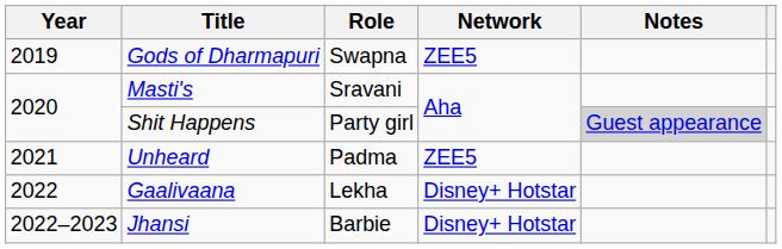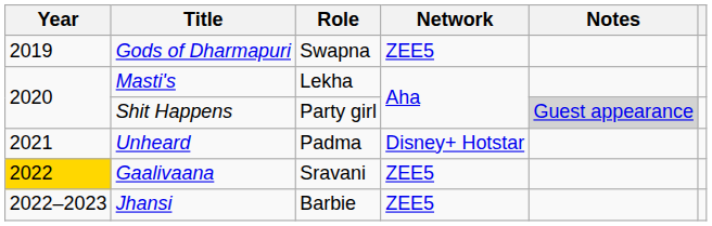Masti's | Role: Sravani -> Lekha
Unheard | Network: ZEE5 -> Disney+ Hotstar
Gaalivaana | Year: no background -> gold background
Gaalivaana | Role: Lekha -> Sravani
Gaalivaana | Network: Disney+ Hotstar -> ZEE5
Jhansi | Network: Disney+ Hotstar -> ZEE5
